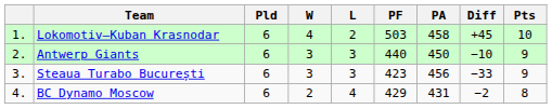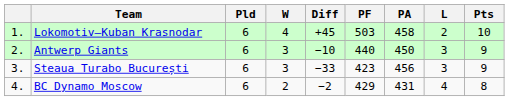columns swapped: L <-> Diff
